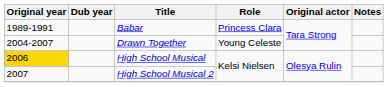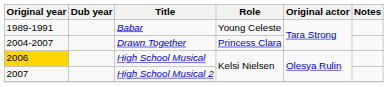Babar | Role: Princess Clara -> Young Celeste
Drawn Together | Role: Young Celeste -> Princess Clara
